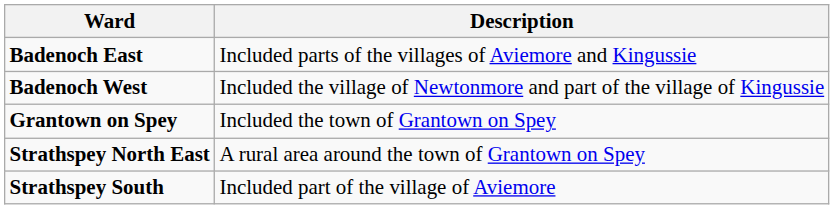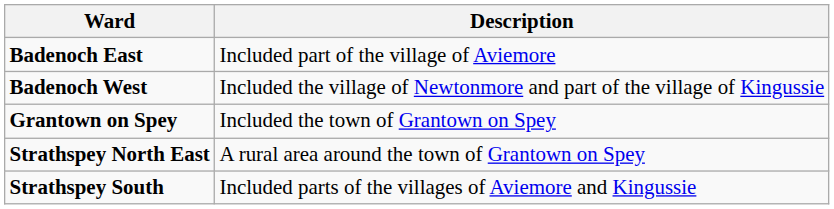Badenoch East | Description: Included parts of the villages of Aviemore and Kingussie -> Included part of the village of Aviemore
Strathspey South | Description: Included part of the village of Aviemore -> Included parts of the villages of Aviemore and Kingussie
